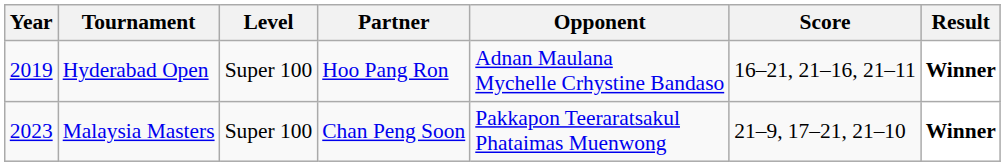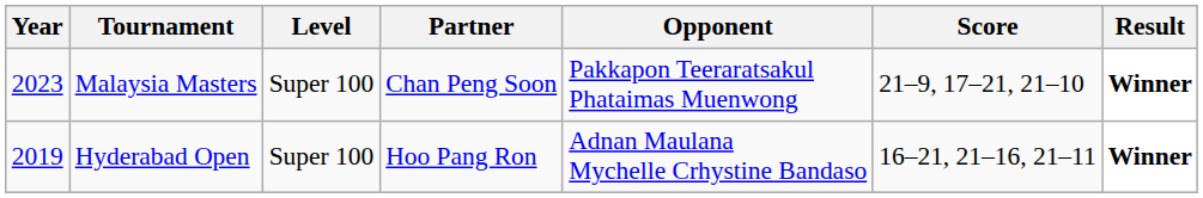rows swapped: Hyderabad Open <-> Malaysia Masters
